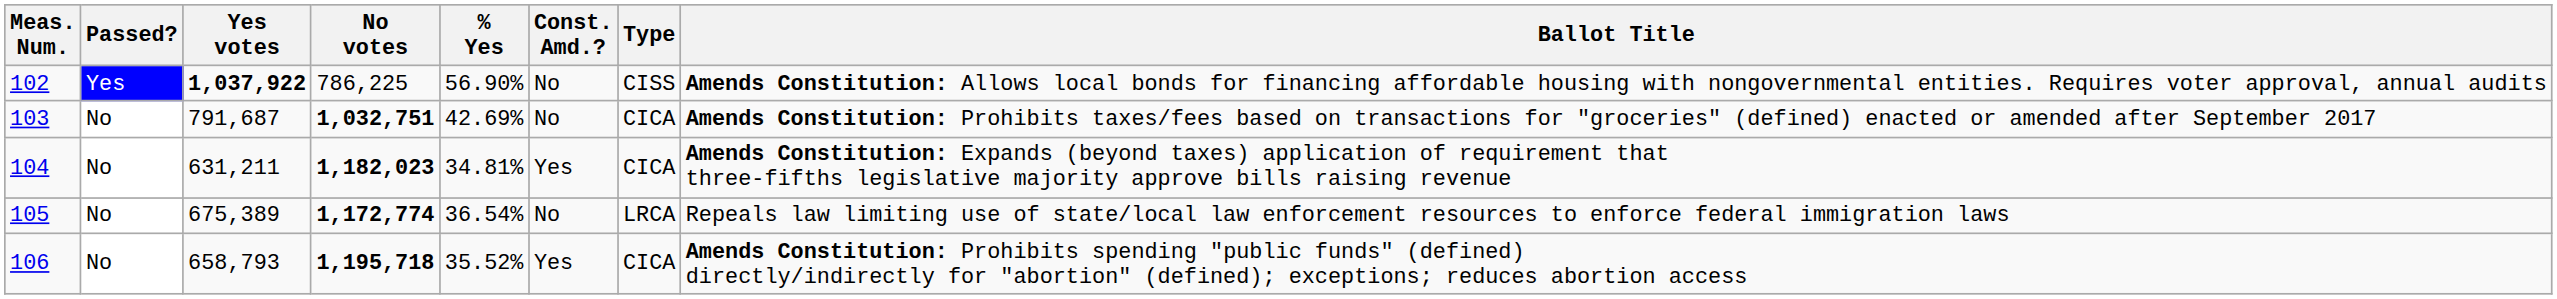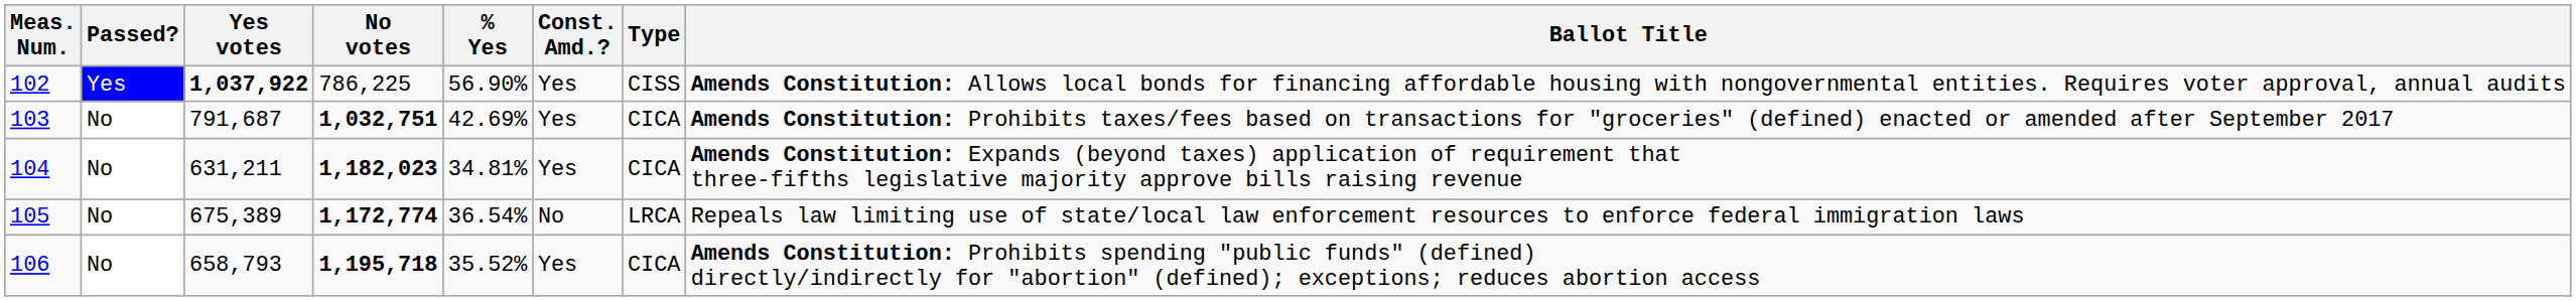102 | Const. Amd.?: No -> Yes
103 | Const. Amd.?: No -> Yes
